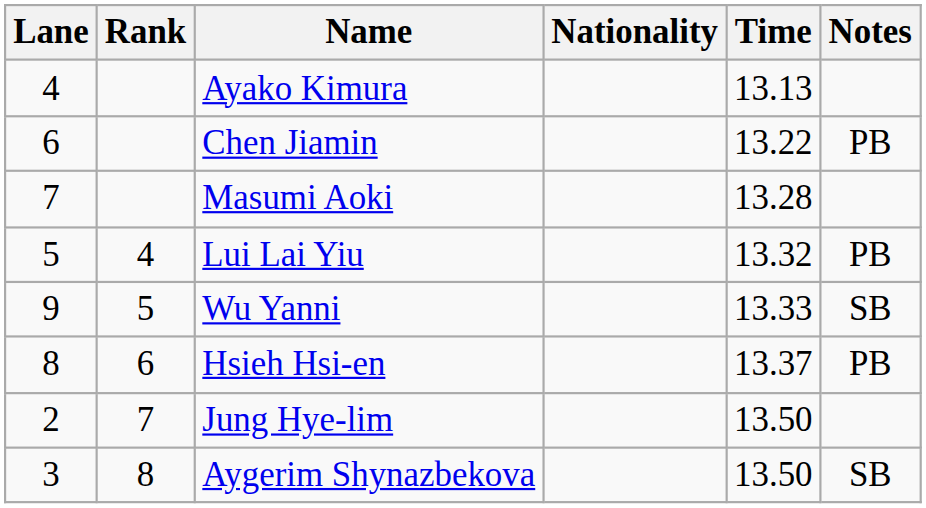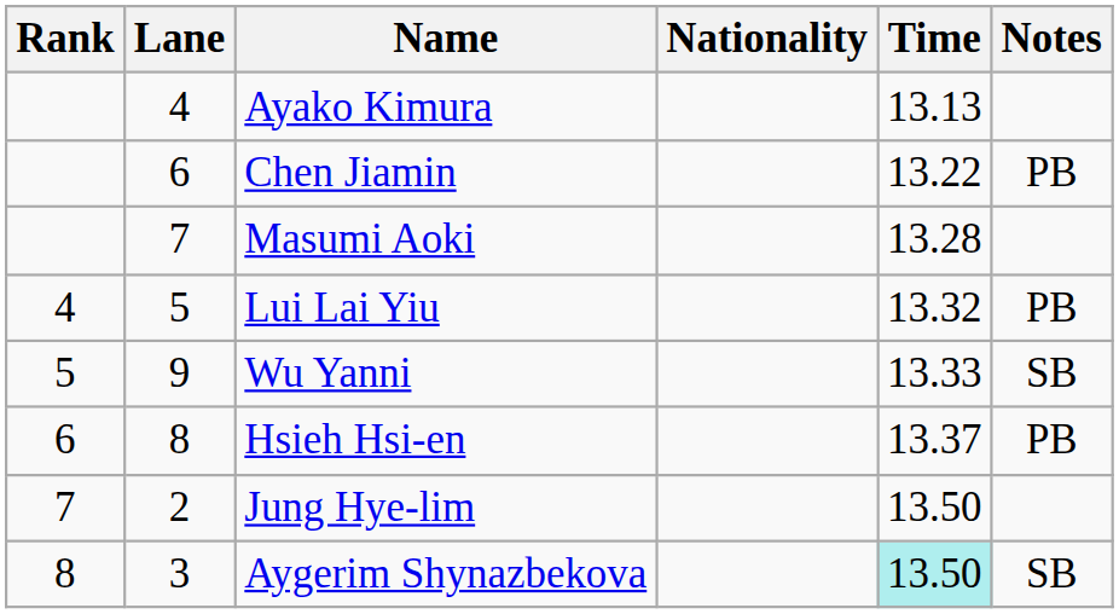columns swapped: Rank <-> Lane
Aygerim Shynazbekova | Time: no background -> paleturquoise background
